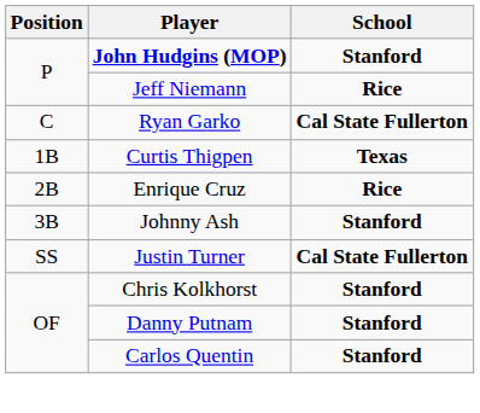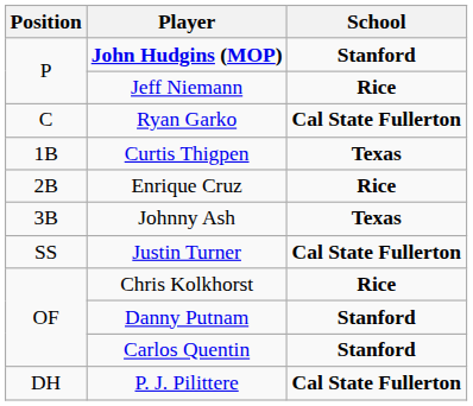Johnny Ash | School: Stanford -> Texas
Chris Kolkhorst | School: Stanford -> Rice
+ row: DH | P. J. Pilittere | Cal State Fullerton
